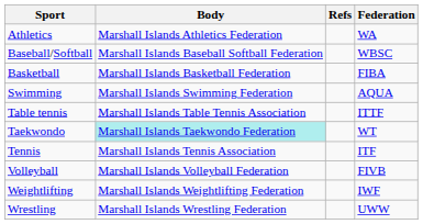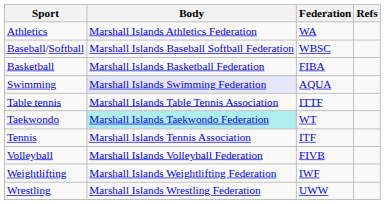columns swapped: Federation <-> Refs
Swimming | Body: no background -> lavender background
